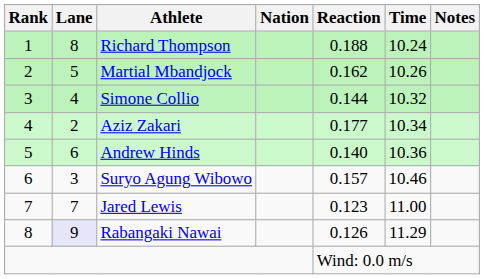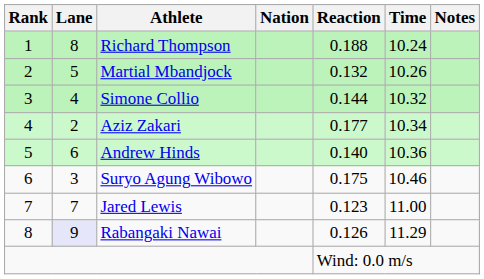Martial Mbandjock | Reaction: 0.162 -> 0.132
Suryo Agung Wibowo | Reaction: 0.157 -> 0.175
